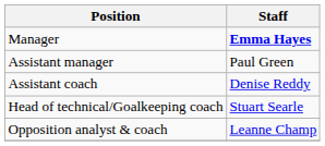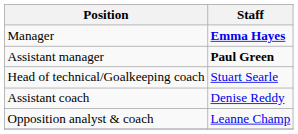Assistant manager | Staff: normal -> bold
rows swapped: Head of technical/Goalkeeping coach <-> Assistant coach
